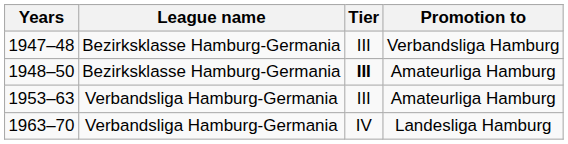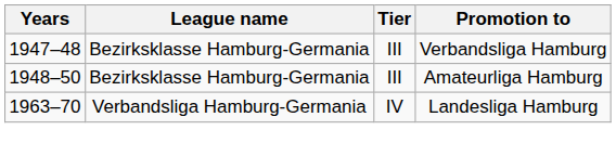1948–50 | Tier: bold -> normal
- row: 1953–63 | Verbandsliga Hamburg-Germania | III | Amateurliga Hamburg
